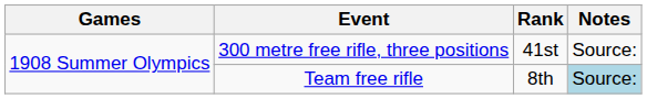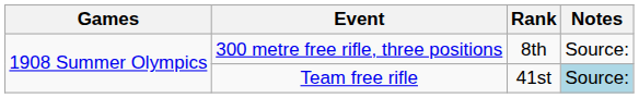300 metre free rifle, three positions | Rank: 41st -> 8th
Team free rifle | Rank: 8th -> 41st
